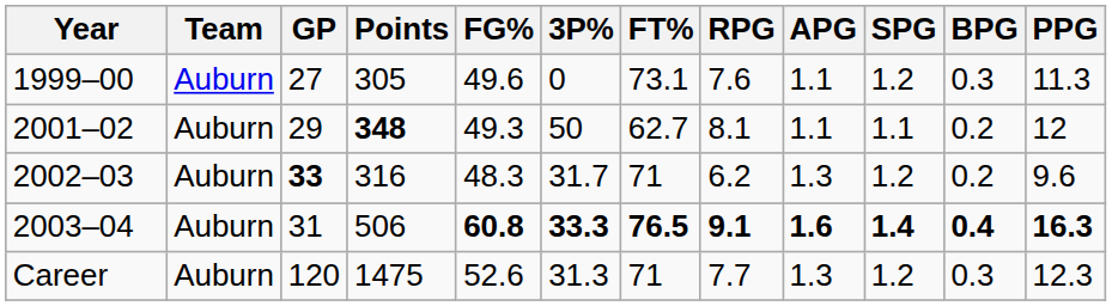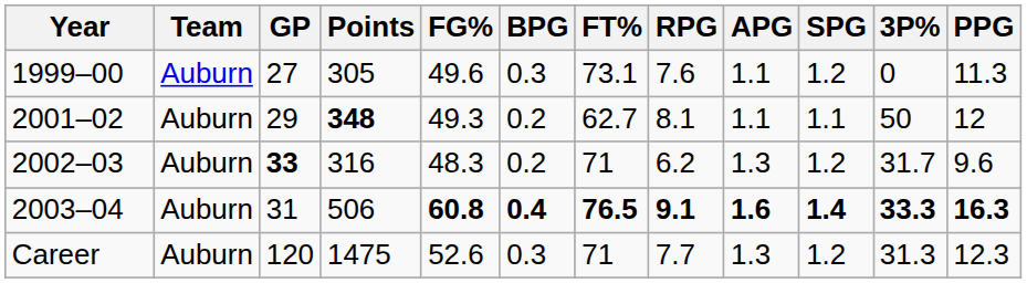columns swapped: 3P% <-> BPG
